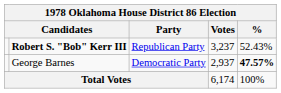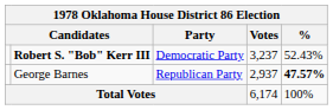Robert S. "Bob" Kerr III | Party: Republican Party -> Democratic Party
George Barnes | Party: Democratic Party -> Republican Party
